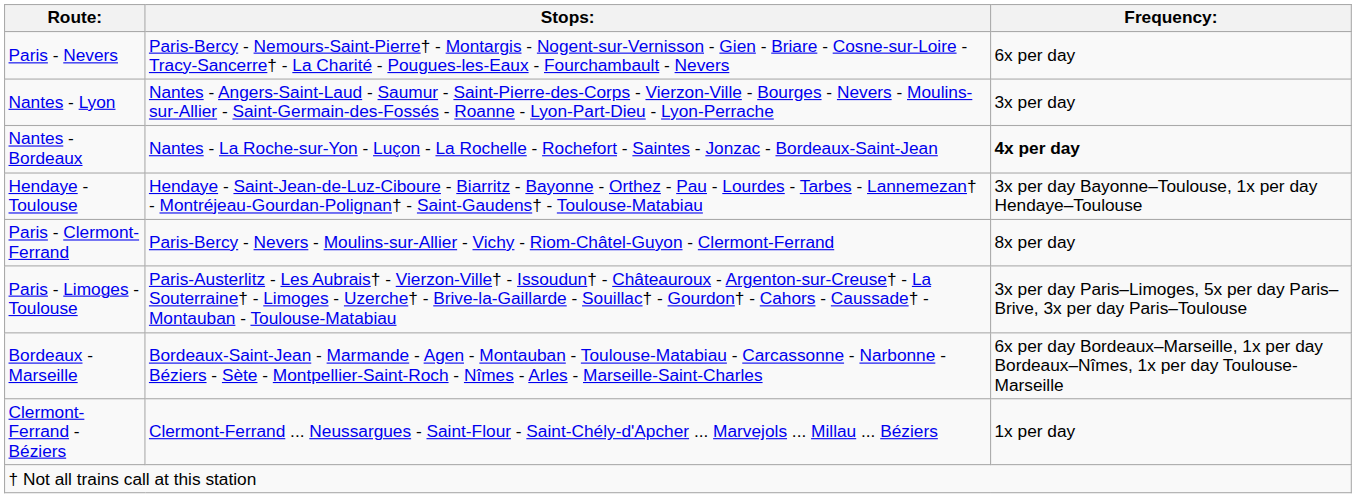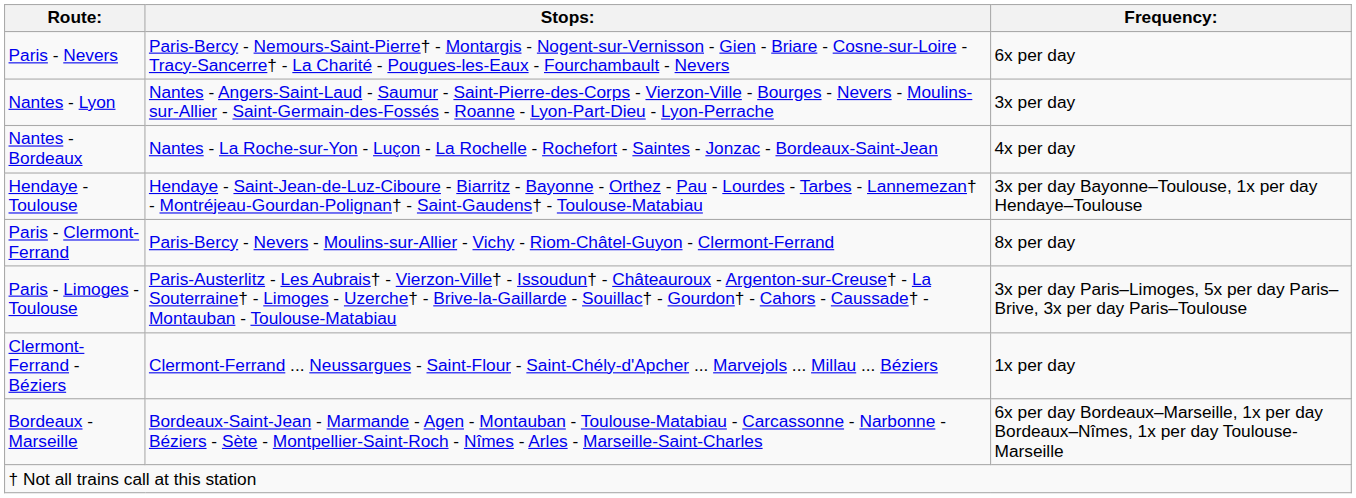Nantes - Bordeaux | Frequency:: bold -> normal
rows swapped: Bordeaux - Marseille <-> Clermont-Ferrand - Béziers
